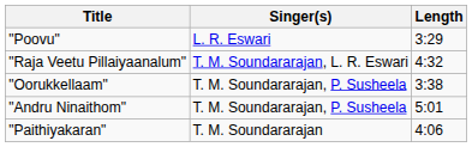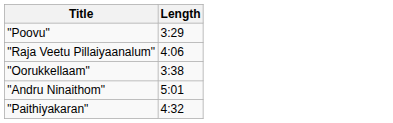- column: Singer(s) | L. R. Eswari | T. M. Soundararajan, L. R. Eswari | T. M. Soundararajan, P. Susheela | T. M. Soundararajan, P. Susheela | T. M. Soundararajan
"Raja Veetu Pillaiyaanalum" | Length: 4:32 -> 4:06
"Paithiyakaran" | Length: 4:06 -> 4:32
